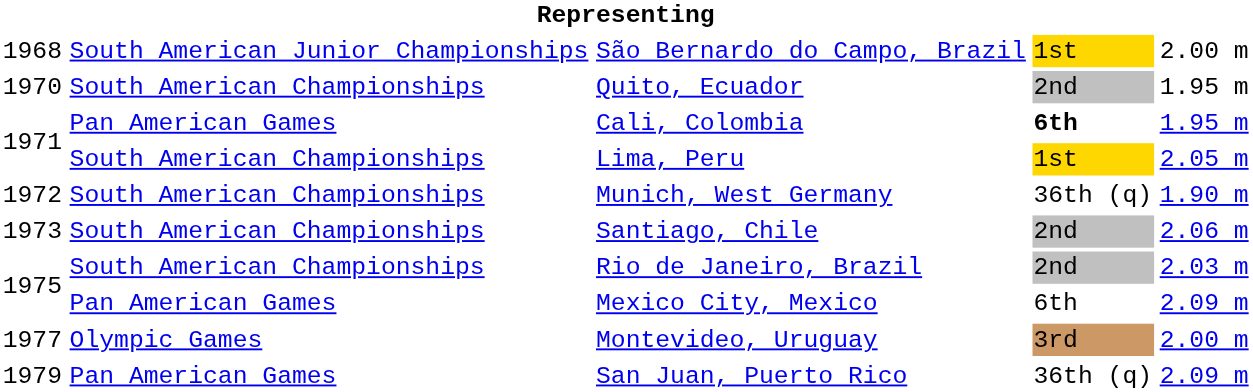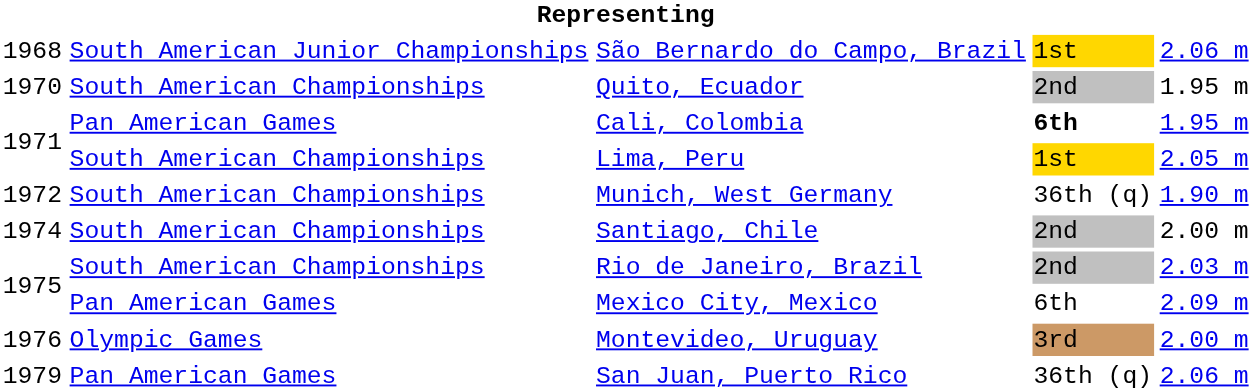São Bernardo do Campo, Brazil | column 5: 2.00 m -> 2.06 m
Santiago, Chile | column 1: 1973 -> 1974
Santiago, Chile | column 5: 2.06 m -> 2.00 m
Montevideo, Uruguay | column 1: 1977 -> 1976
San Juan, Puerto Rico | column 5: 2.09 m -> 2.06 m
